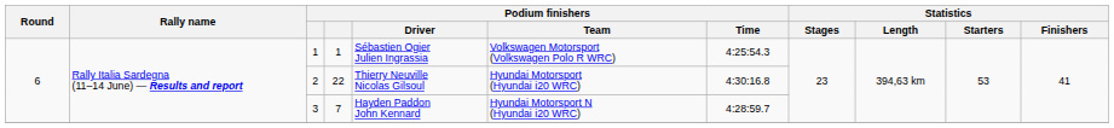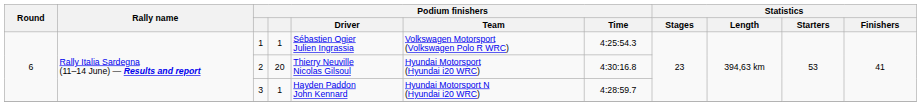2 | column 4: 22 -> 20
3 | column 4: 7 -> 1
